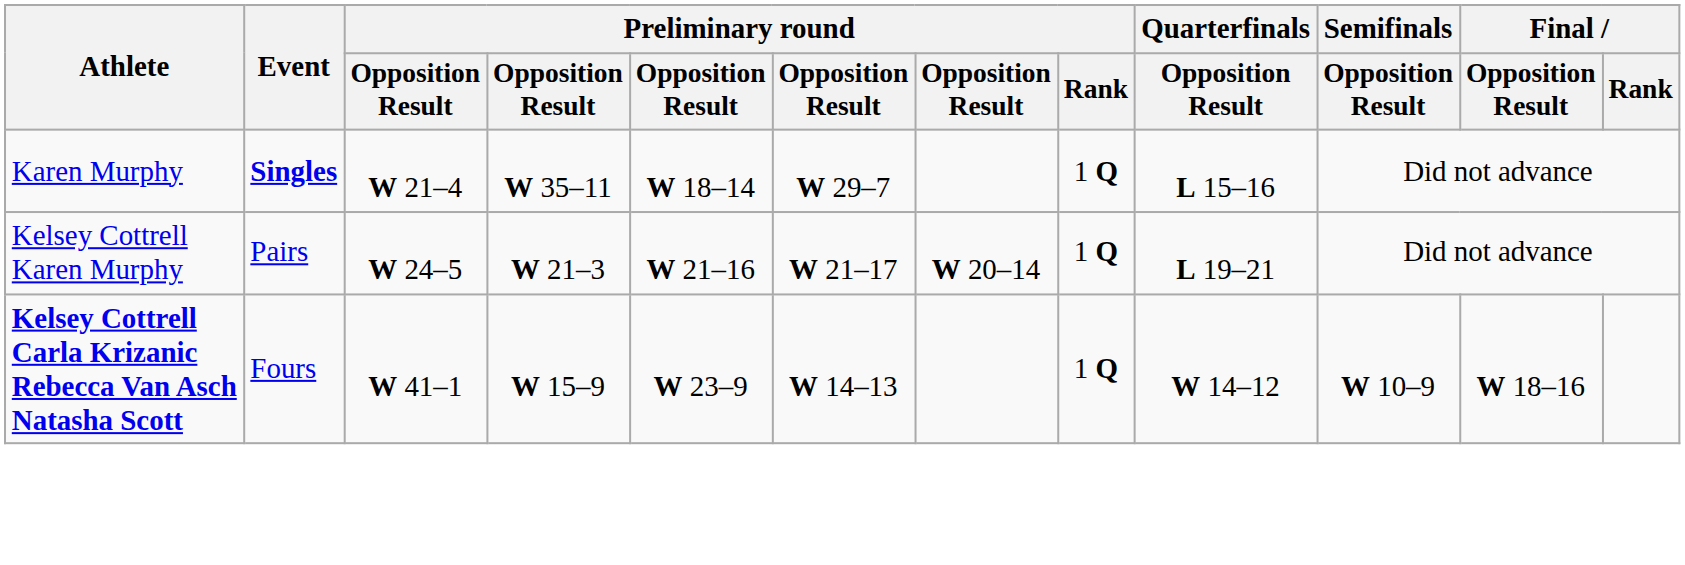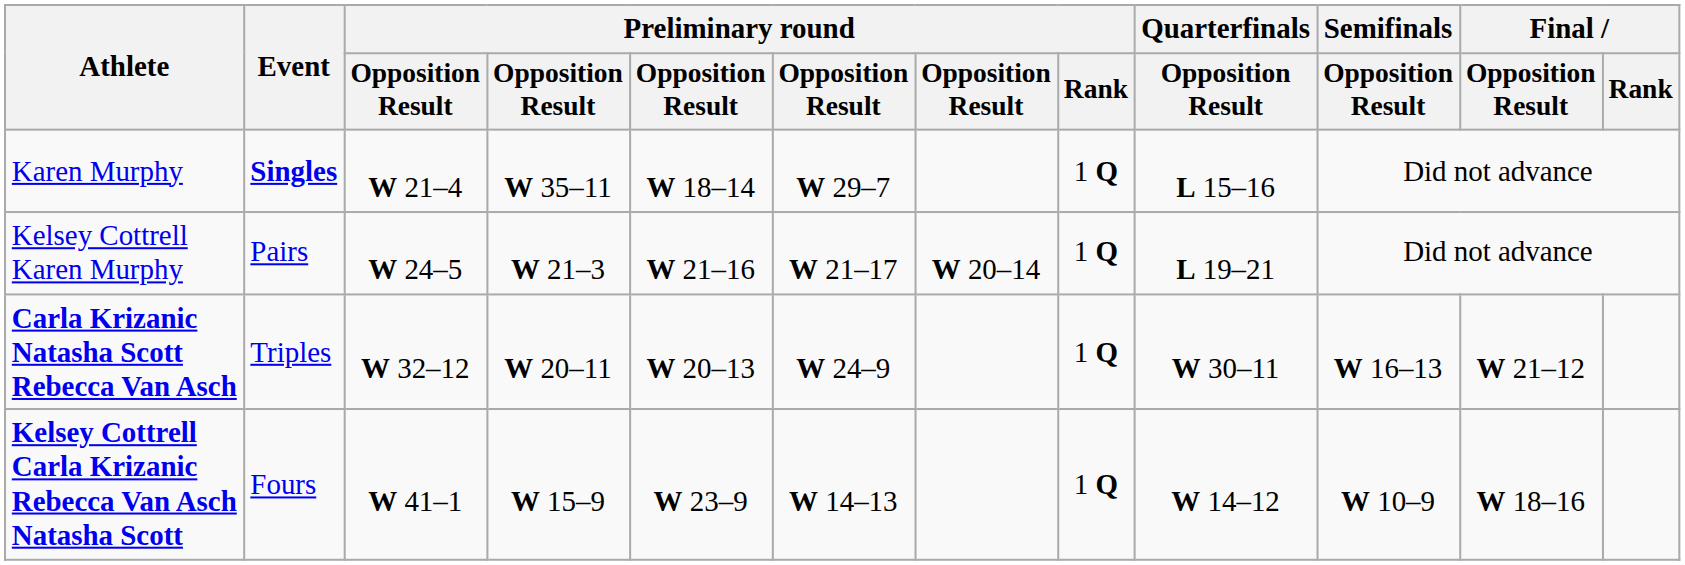+ row: Carla Krizanic Natasha Scott Rebecca Van Asch | Triples | W 32–12 | W 20–11 | W 20–13 | W 24–9 | 1 Q | W 30–11 | W 16–13 | W 21–12
